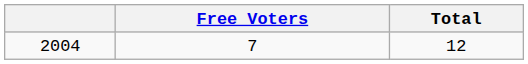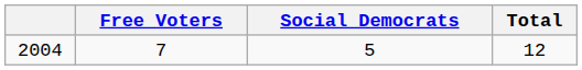+ column: Social Democrats | 5
